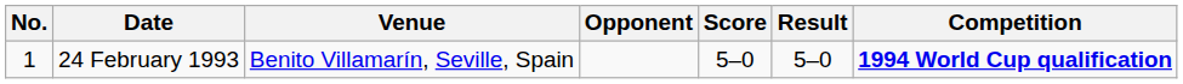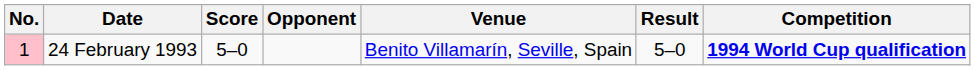columns swapped: Venue <-> Score
24 February 1993 | No.: no background -> pink background
